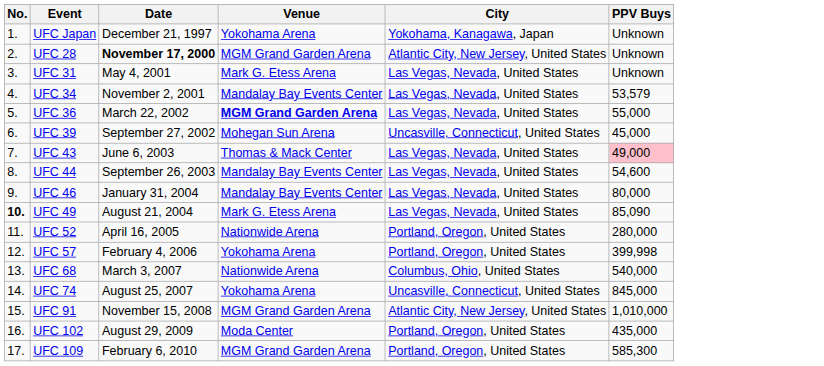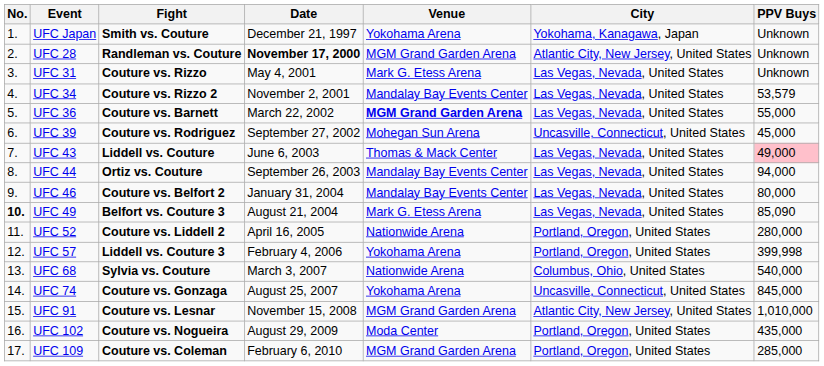+ column: Fight | Smith vs. Couture | Randleman vs. Couture | Couture vs. Rizzo | Couture vs. Rizzo 2 | Couture vs. Barnett | Couture vs. Rodriguez | Liddell vs. Couture | Ortiz vs. Couture | Couture vs. Belfort 2 | Belfort vs. Couture 3 | Couture vs. Liddell 2 | Liddell vs. Couture 3 | Sylvia vs. Couture | Couture vs. Gonzaga | Couture vs. Lesnar | Couture vs. Nogueira | Couture vs. Coleman
UFC 44 | PPV Buys: 54,600 -> 94,000
UFC 109 | PPV Buys: 585,300 -> 285,000
